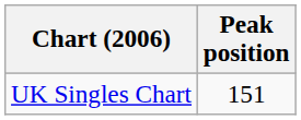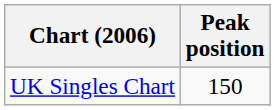UK Singles Chart | Peak position: 151 -> 150
